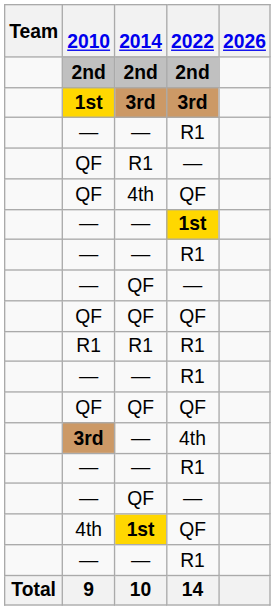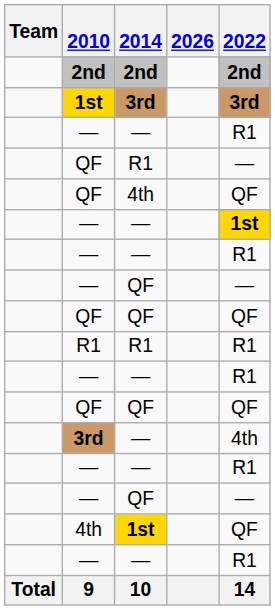columns swapped: 2022 <-> 2026
